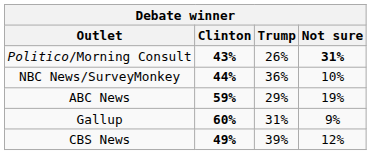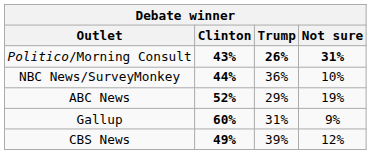Politico/Morning Consult | Trump: normal -> bold
ABC News | Clinton: 59% -> 52%
